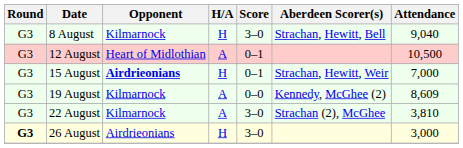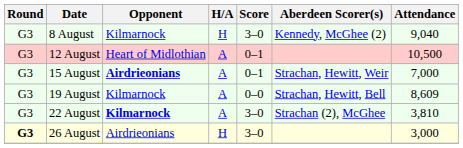8 August | Aberdeen Scorer(s): Strachan, Hewitt, Bell -> Kennedy, McGhee (2)
15 August | H/A: H -> A
19 August | Aberdeen Scorer(s): Kennedy, McGhee (2) -> Strachan, Hewitt, Bell
22 August | Opponent: normal -> bold
